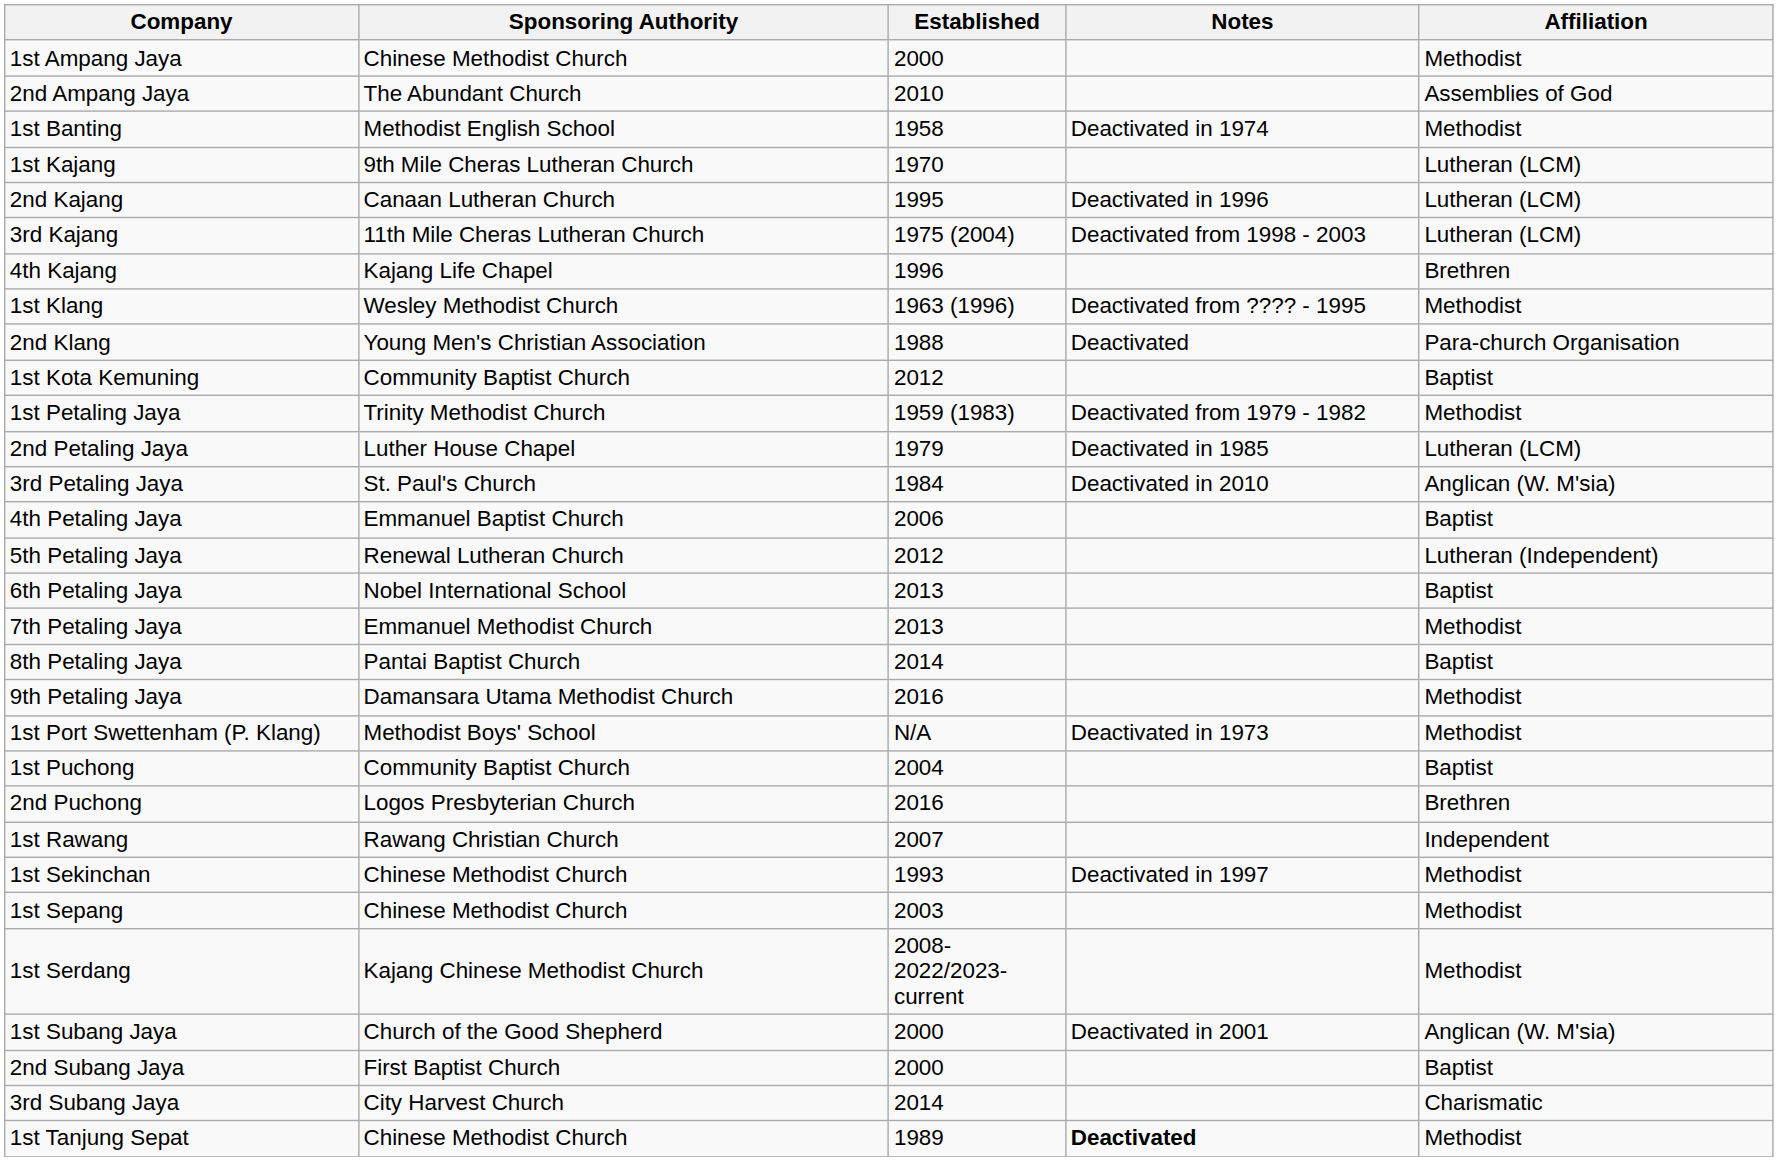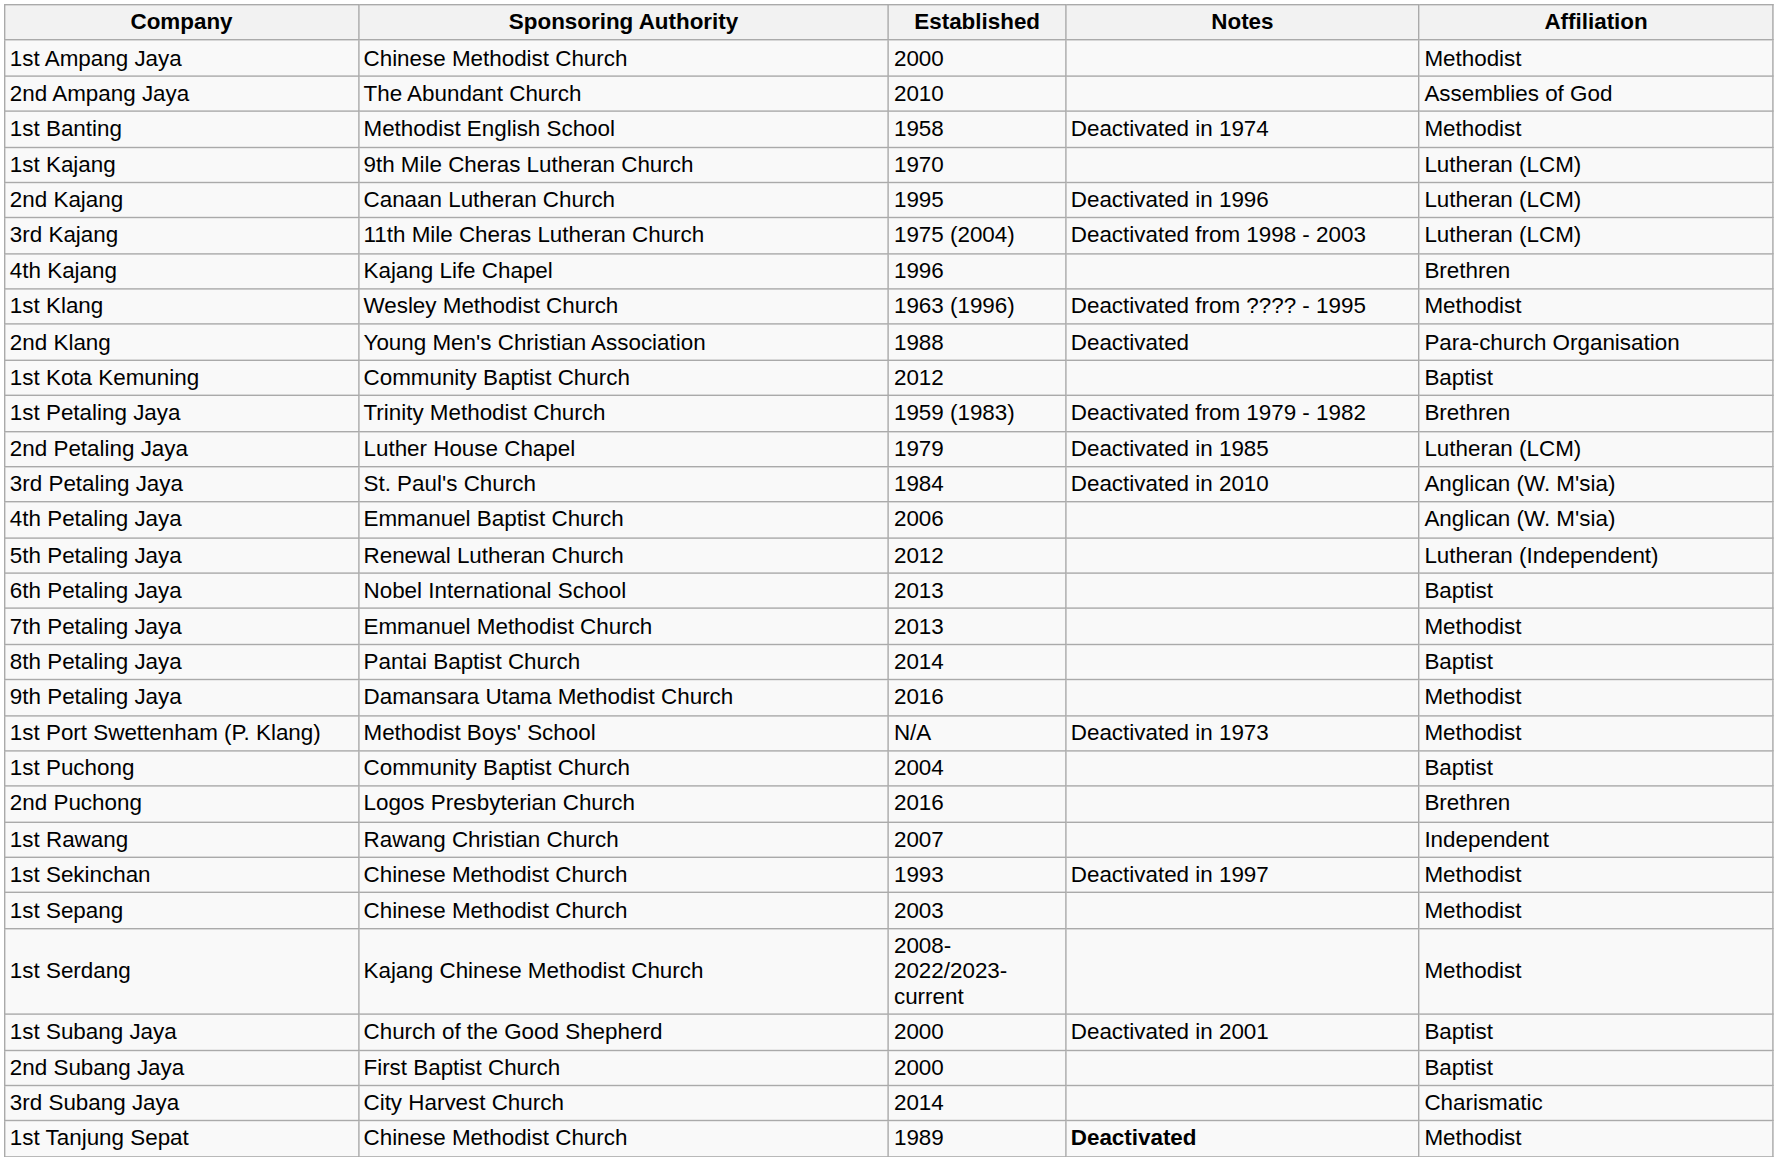1st Petaling Jaya | Affiliation: Methodist -> Brethren
4th Petaling Jaya | Affiliation: Baptist -> Anglican (W. M'sia)
1st Subang Jaya | Affiliation: Anglican (W. M'sia) -> Baptist
